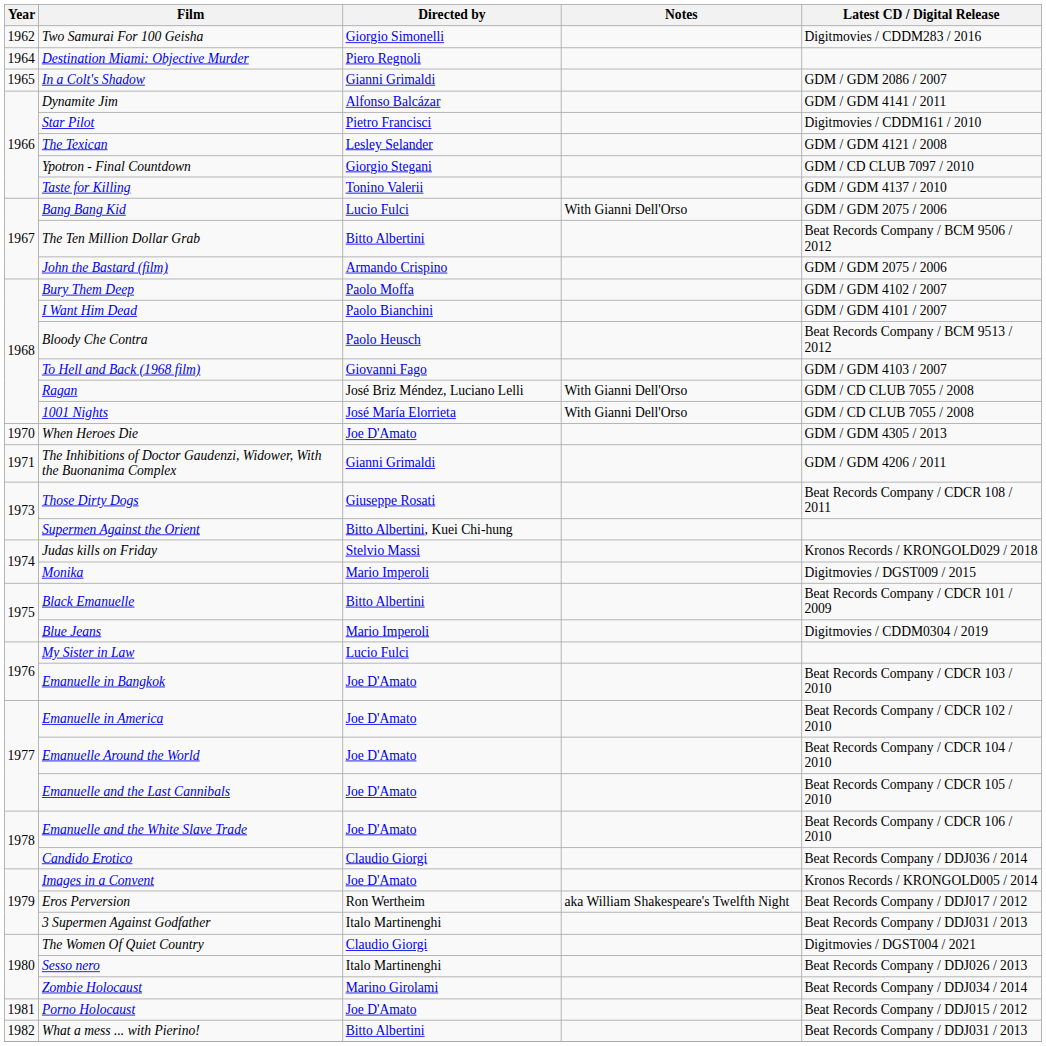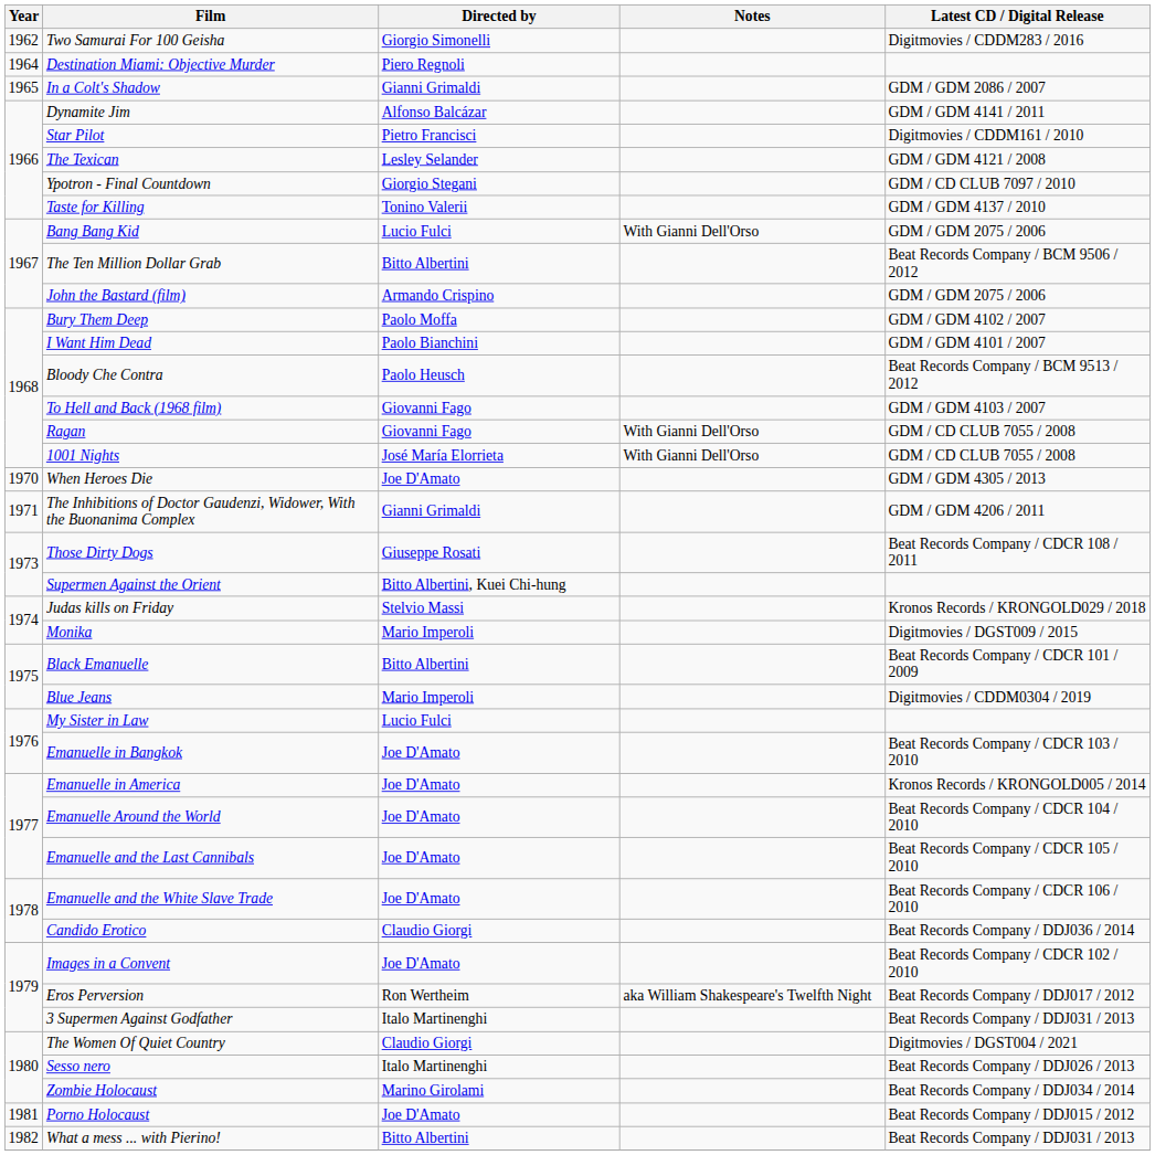Ragan | Directed by: José Briz Méndez, Luciano Lelli -> Giovanni Fago
Emanuelle in America | Latest CD / Digital Release: Beat Records Company / CDCR 102 / 2010 -> Kronos Records / KRONGOLD005 / 2014
Images in a Convent | Latest CD / Digital Release: Kronos Records / KRONGOLD005 / 2014 -> Beat Records Company / CDCR 102 / 2010
